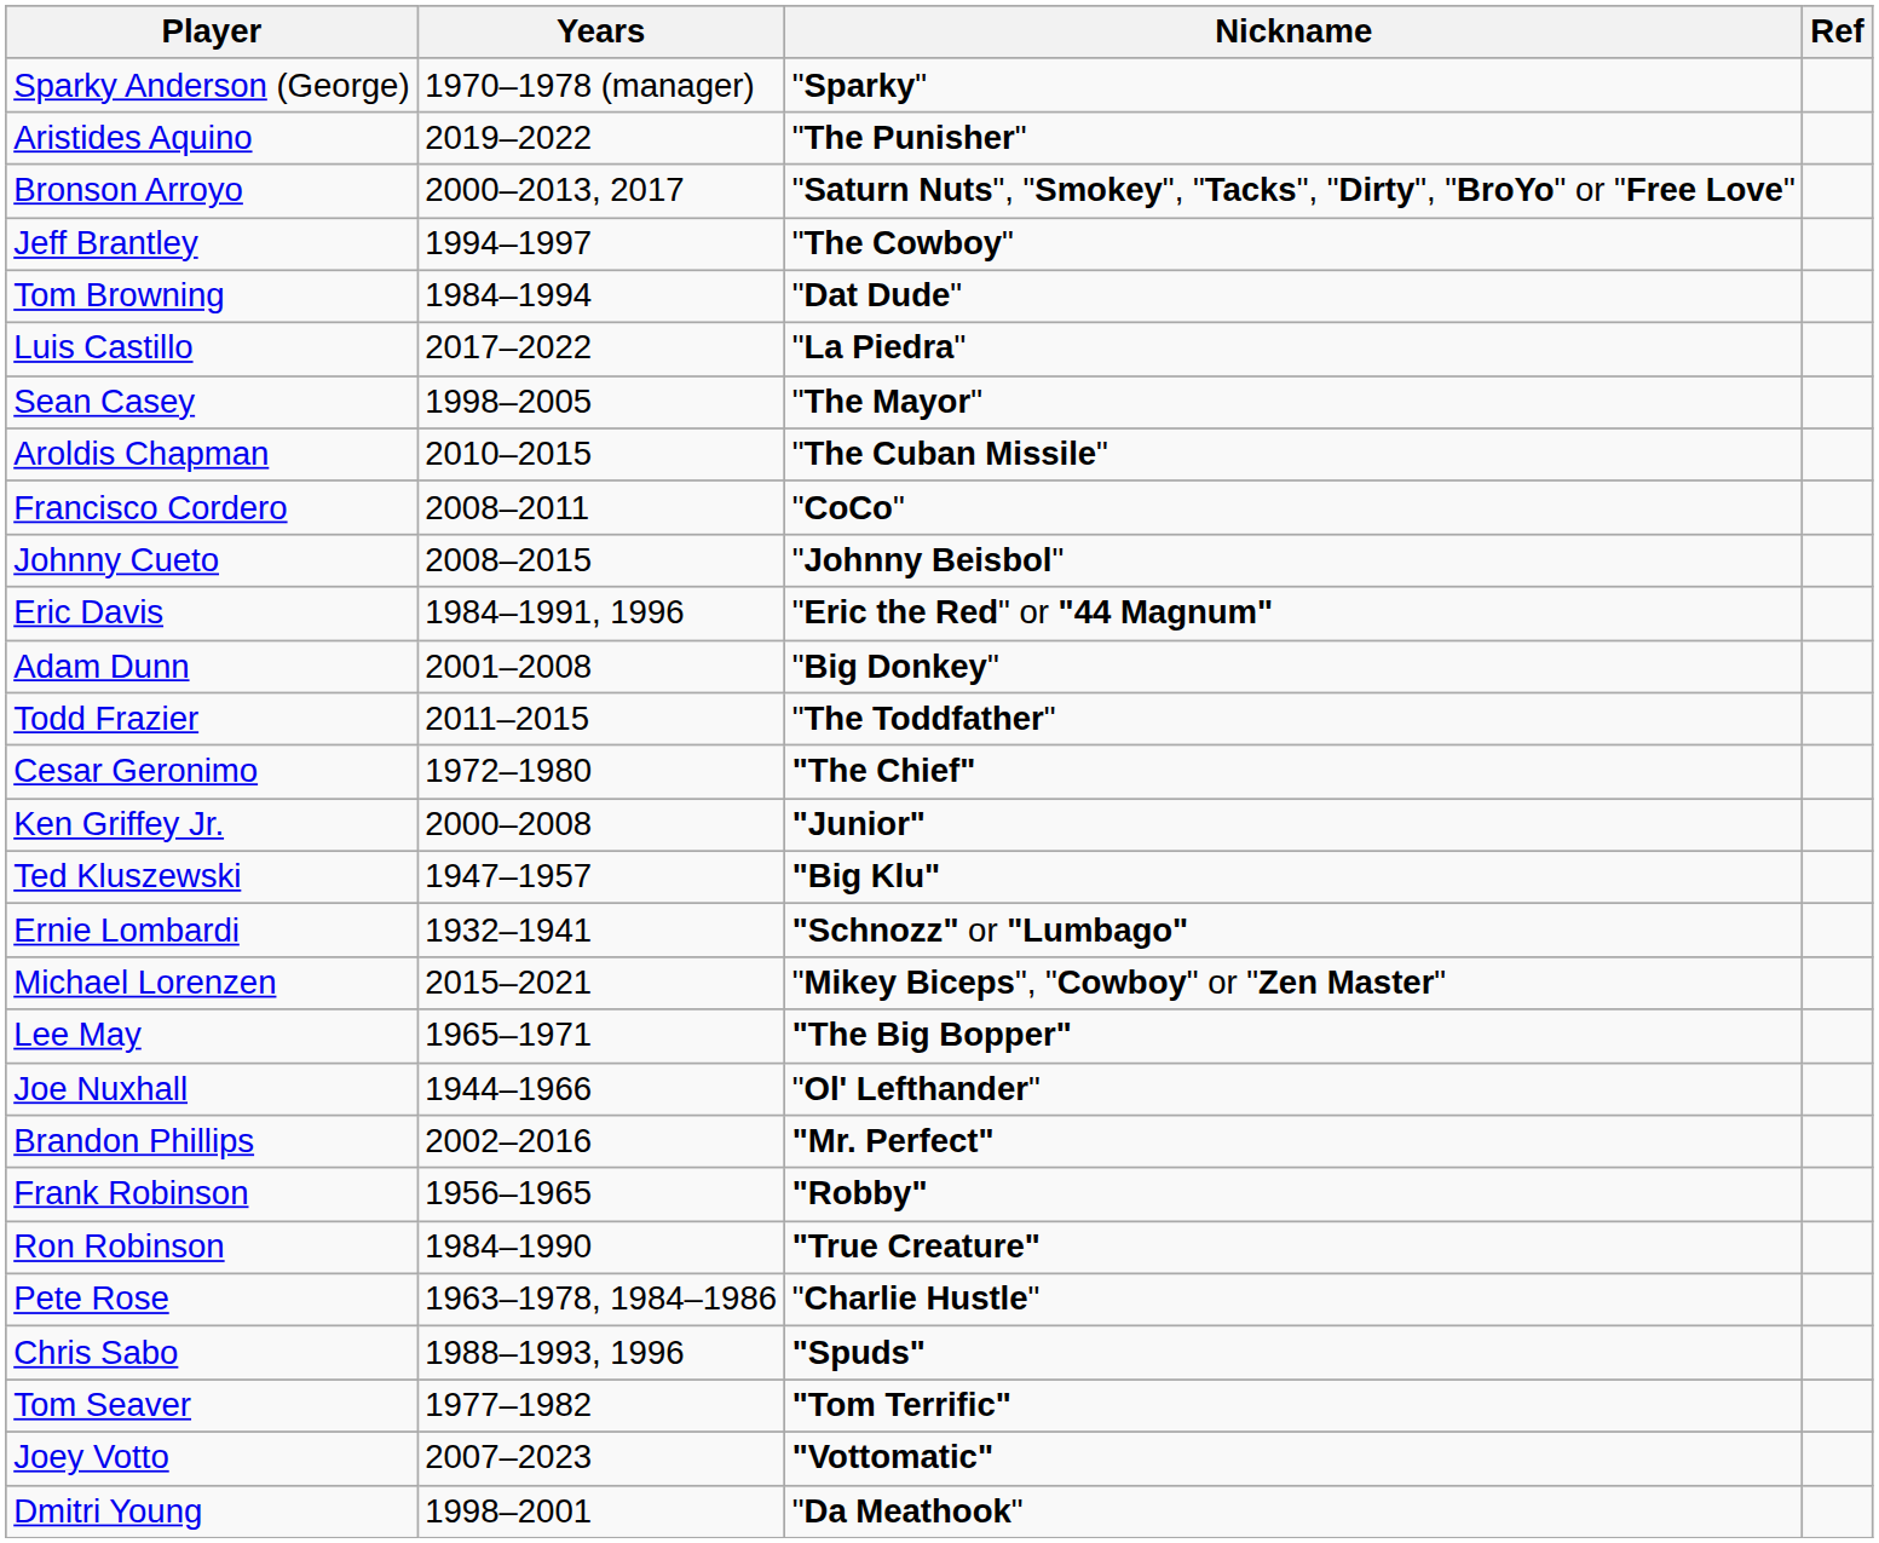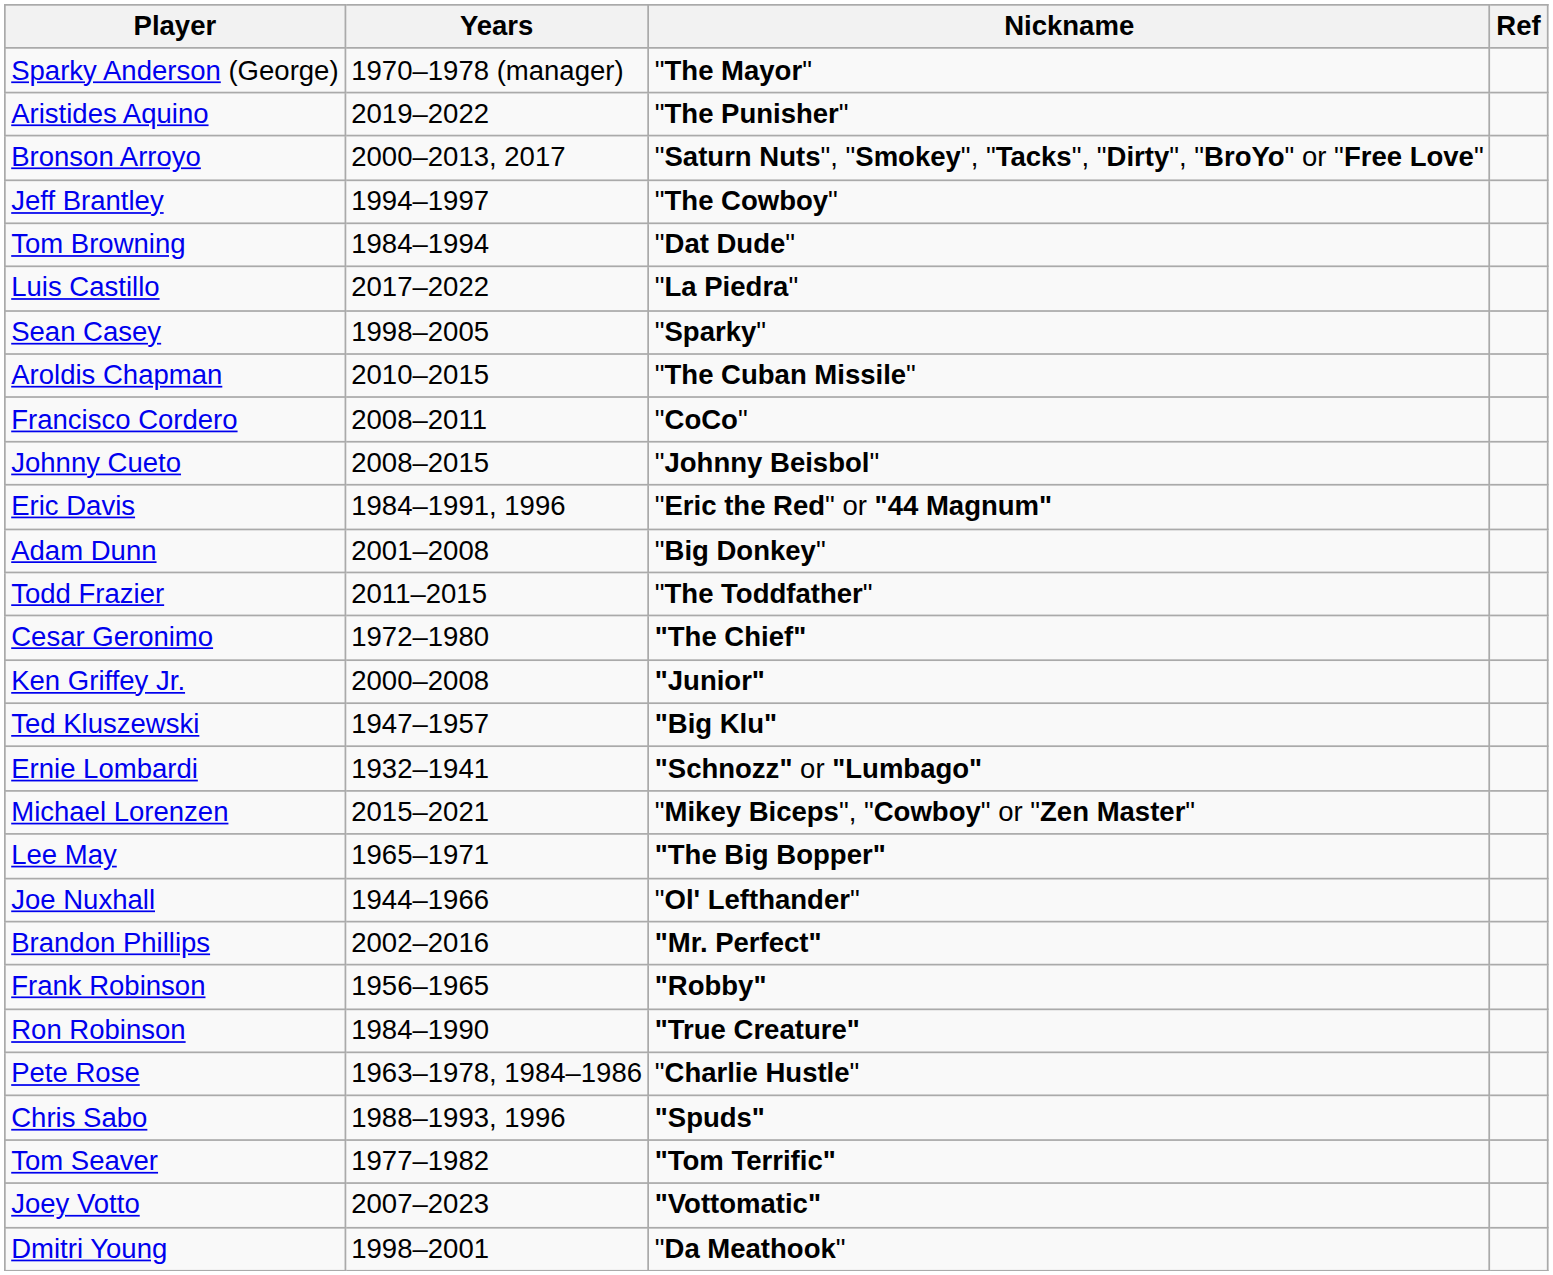Sparky Anderson (George) | Nickname: "Sparky" -> "The Mayor"
Sean Casey | Nickname: "The Mayor" -> "Sparky"
